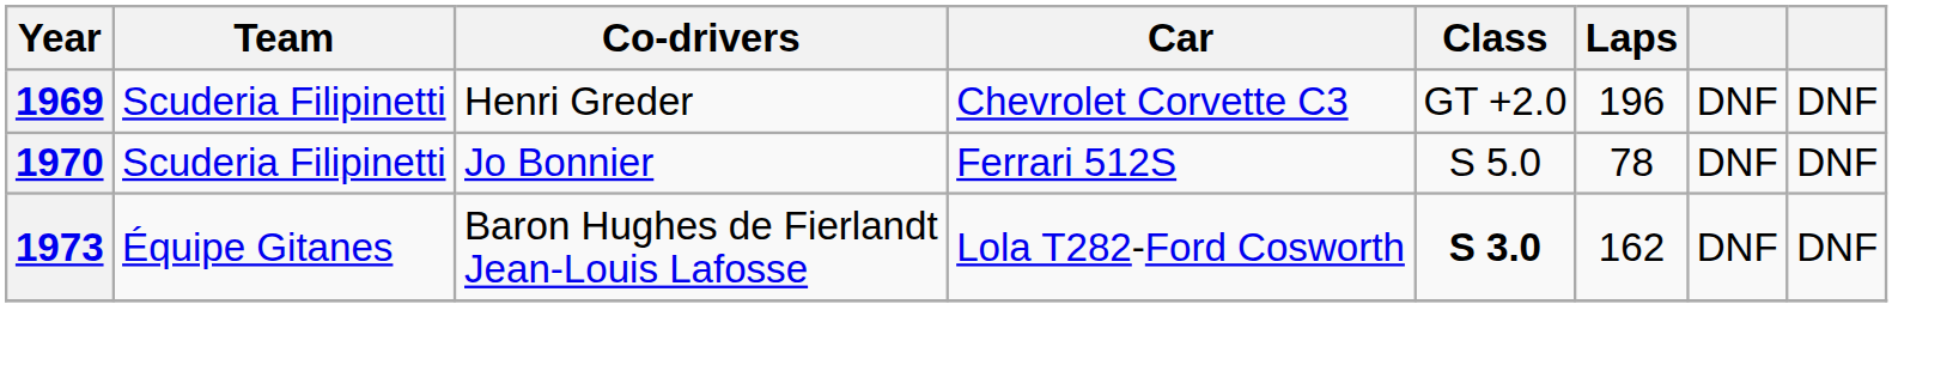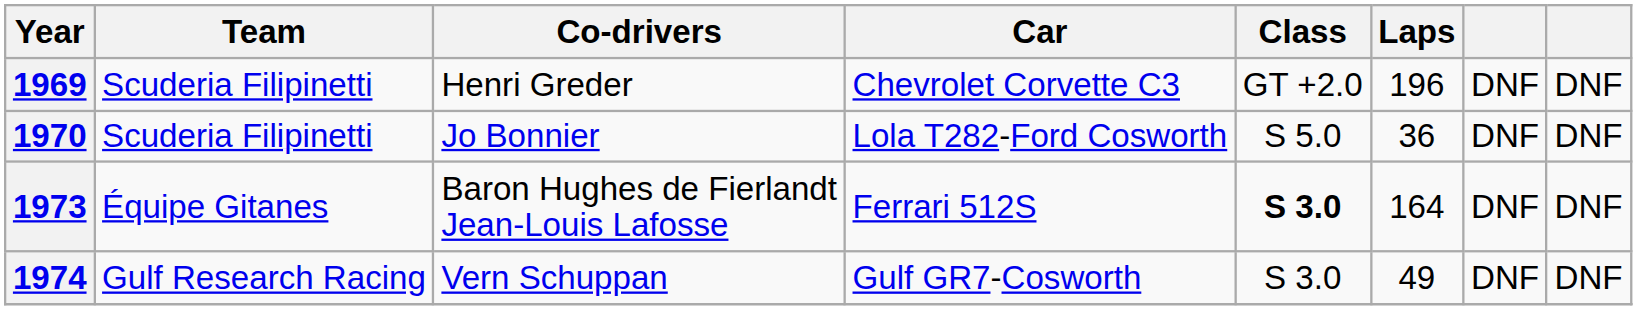1970 | Car: Ferrari 512S -> Lola T282-Ford Cosworth
1970 | Laps: 78 -> 36
1973 | Car: Lola T282-Ford Cosworth -> Ferrari 512S
1973 | Laps: 162 -> 164
+ row: 1974 | Gulf Research Racing | Vern Schuppan | Gulf GR7-Cosworth | S 3.0 | 49 | DNF | DNF
